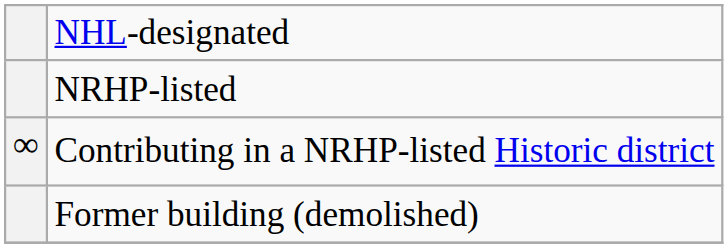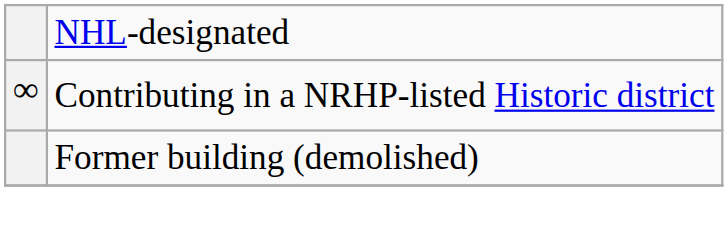- row: NRHP-listed
